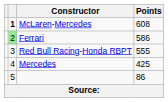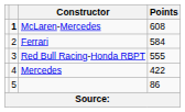Ferrari | column 2: lightgreen background -> no background
Ferrari | Points: 586 -> 584
Mercedes | Points: 425 -> 422
